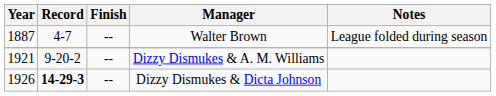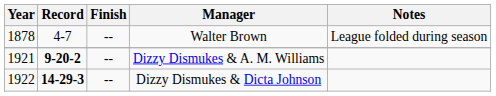Walter Brown | Year: 1887 -> 1878
Dizzy Dismukes & A. M. Williams | Record: normal -> bold
Dizzy Dismukes & Dicta Johnson | Year: 1926 -> 1922
